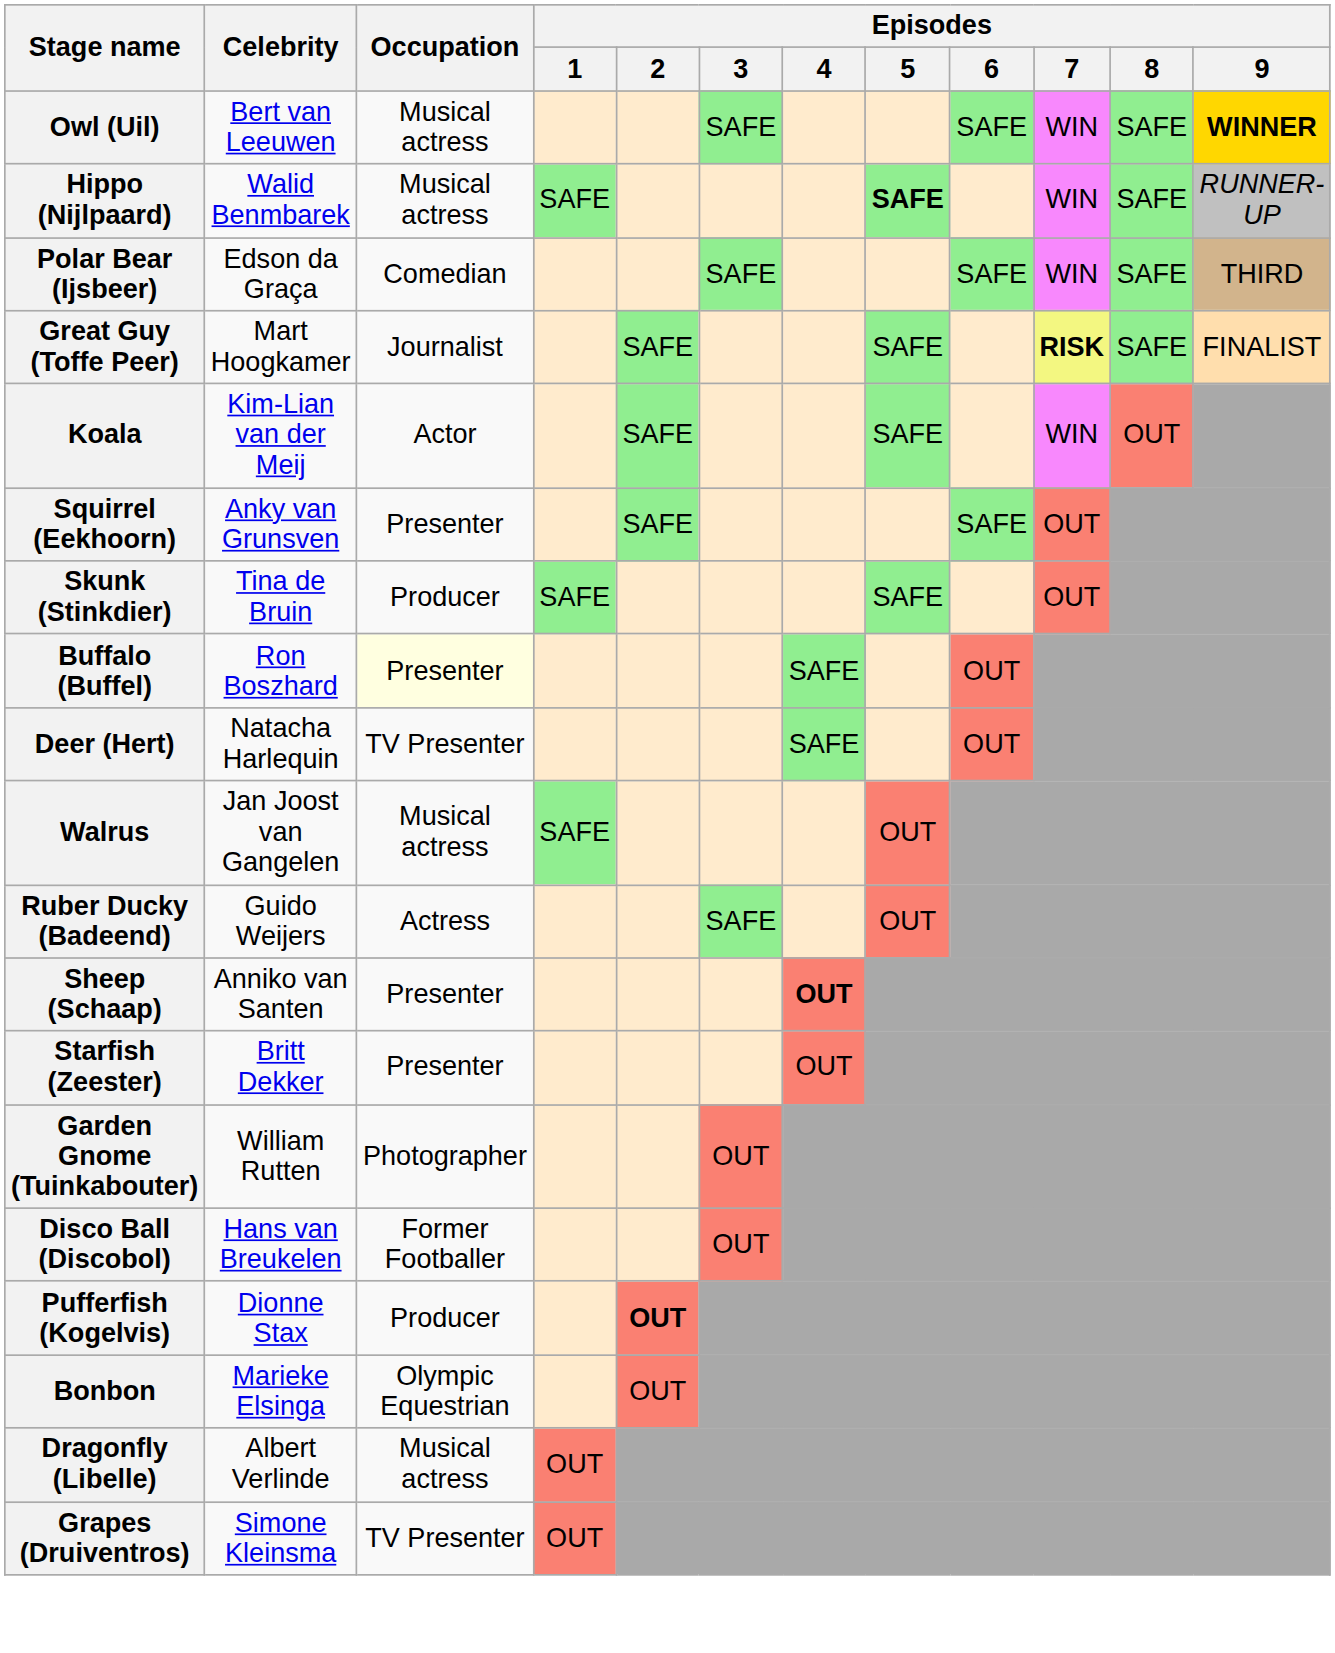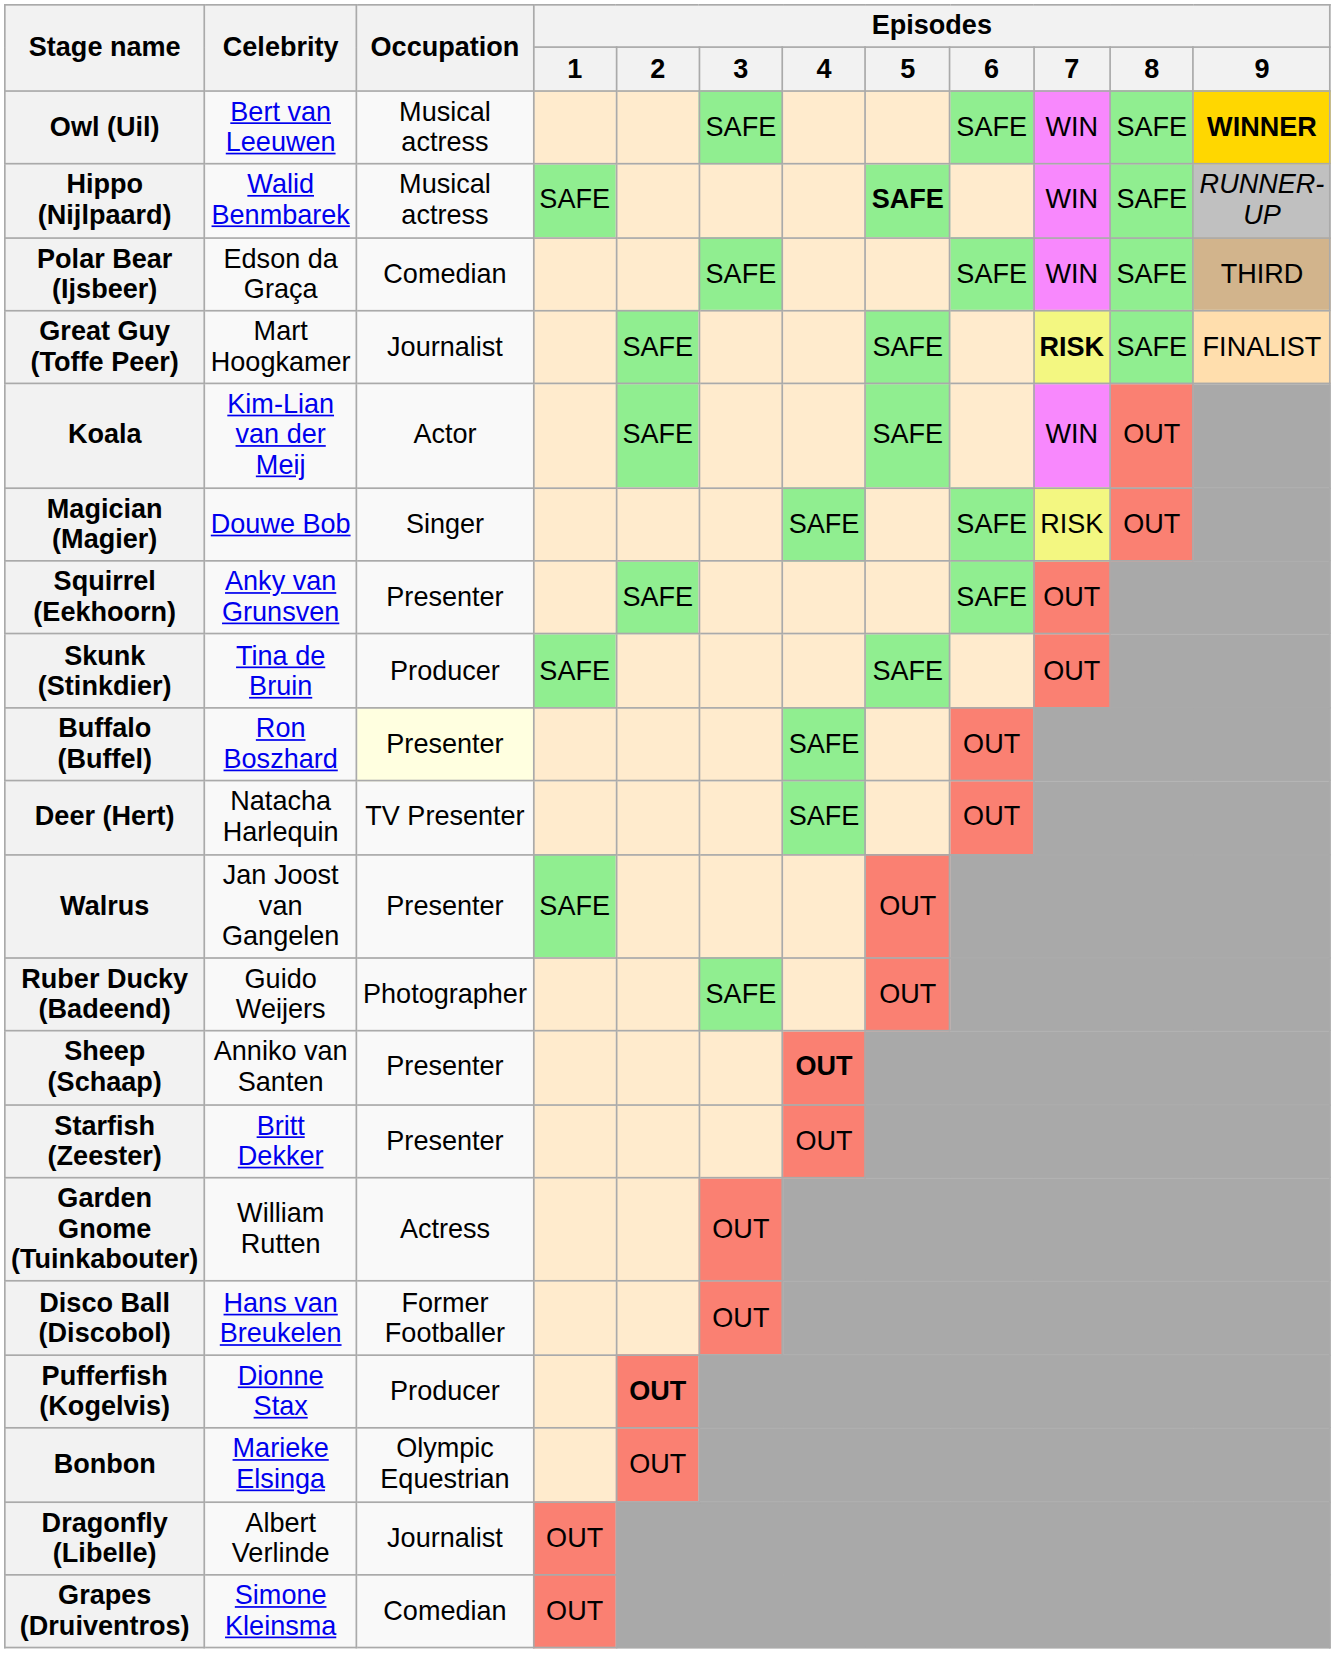+ row: Magician (Magier) | Douwe Bob | Singer | SAFE | SAFE | RISK | OUT
Walrus | Occupation: Musical actress -> Presenter
Ruber Ducky (Badeend) | Occupation: Actress -> Photographer
Garden Gnome (Tuinkabouter) | Occupation: Photographer -> Actress
Dragonfly (Libelle) | Occupation: Musical actress -> Journalist
Grapes (Druiventros) | Occupation: TV Presenter -> Comedian
